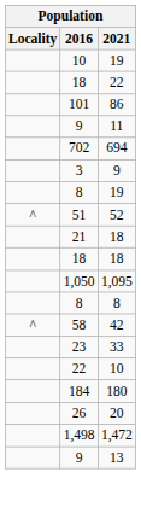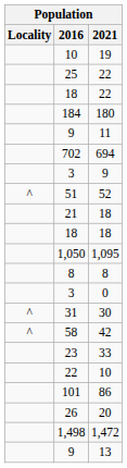+ row: 25 | 22
rows swapped: 180 <-> 86
- row: 8 | 19
+ row: 3 | 0
+ row: ^ | 31 | 30
